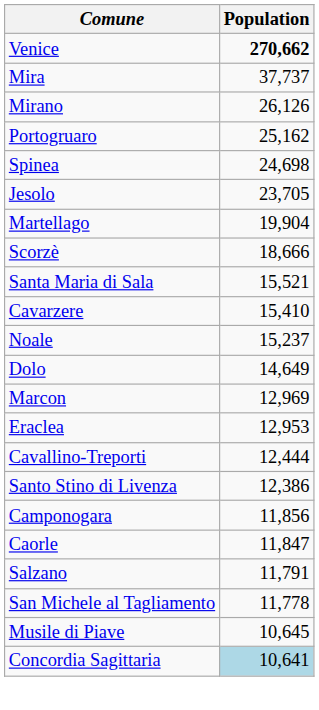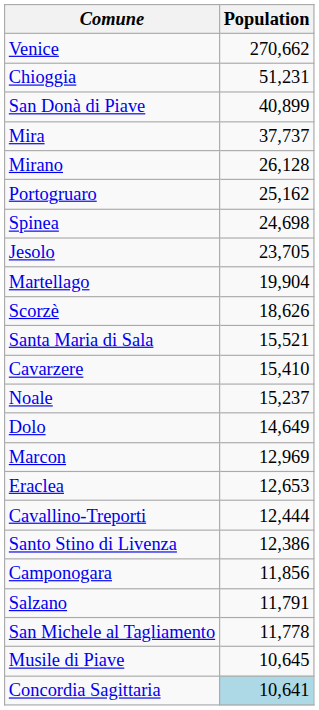Venice | Population: bold -> normal
+ row: Chioggia | 51,231
+ row: San Donà di Piave | 40,899
Mirano | Population: 26,126 -> 26,128
Scorzè | Population: 18,666 -> 18,626
Eraclea | Population: 12,953 -> 12,653
- row: Caorle | 11,847
